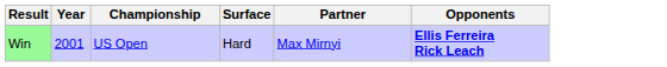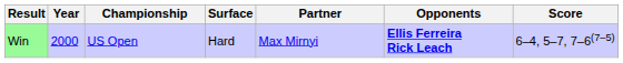+ column: Score | 6–4, 5–7, 7–6(7–5)
Win | Year: 2001 -> 2000
